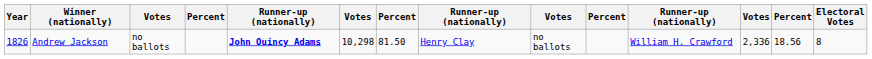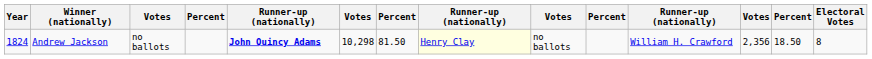Andrew Jackson | Year: 1826 -> 1824
Andrew Jackson | column 8: no background -> lightyellow background
Andrew Jackson | column 12: 2,336 -> 2,356
Andrew Jackson | column 13: 18.56 -> 18.50
